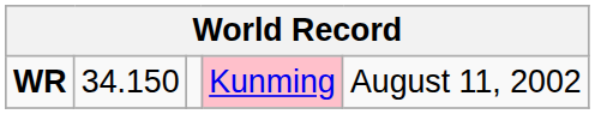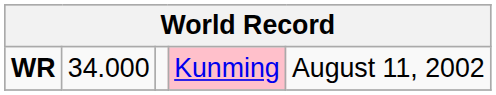WR | column 2: 34.150 -> 34.000
